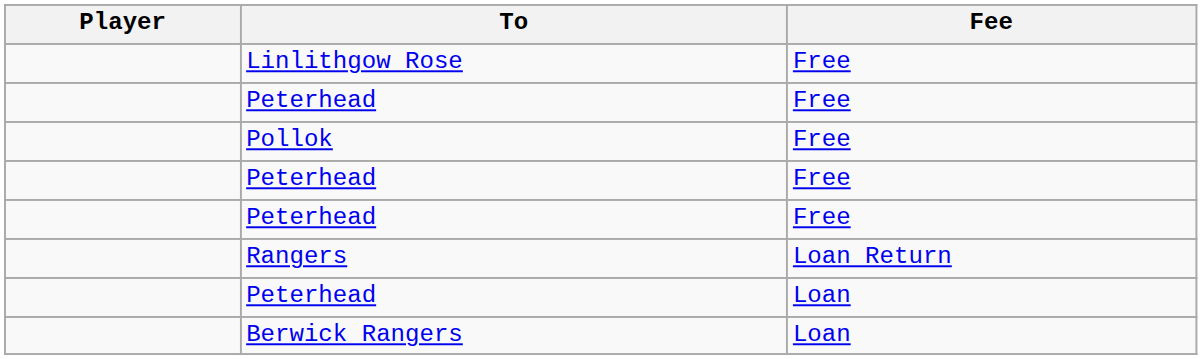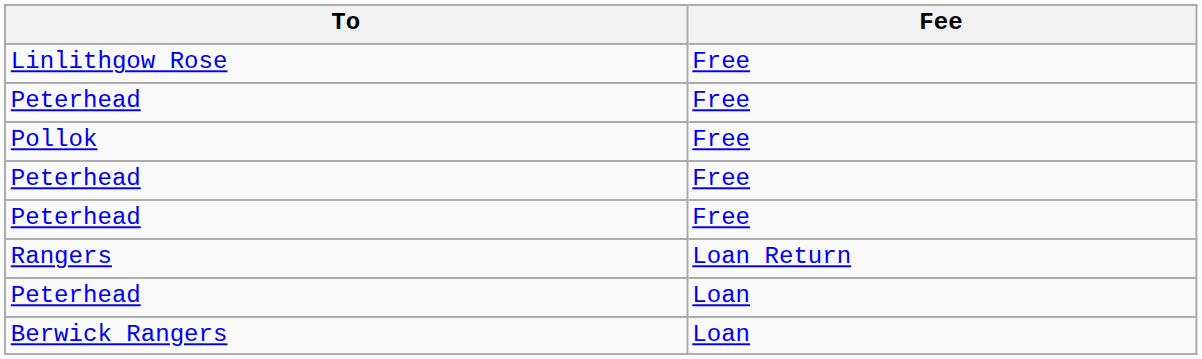- column: Player
